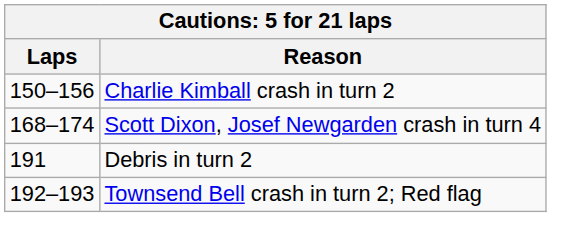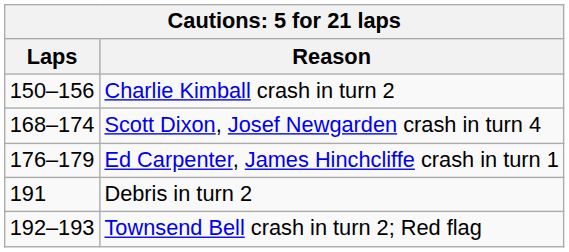+ row: 176–179 | Ed Carpenter, James Hinchcliffe crash in turn 1
